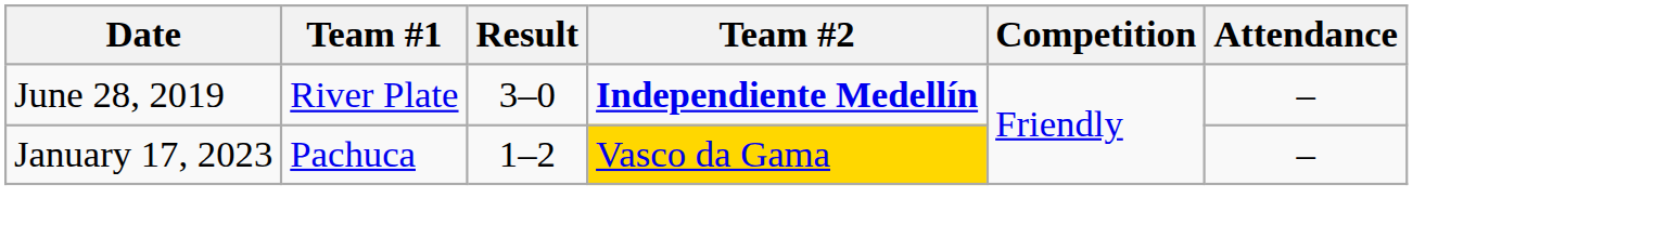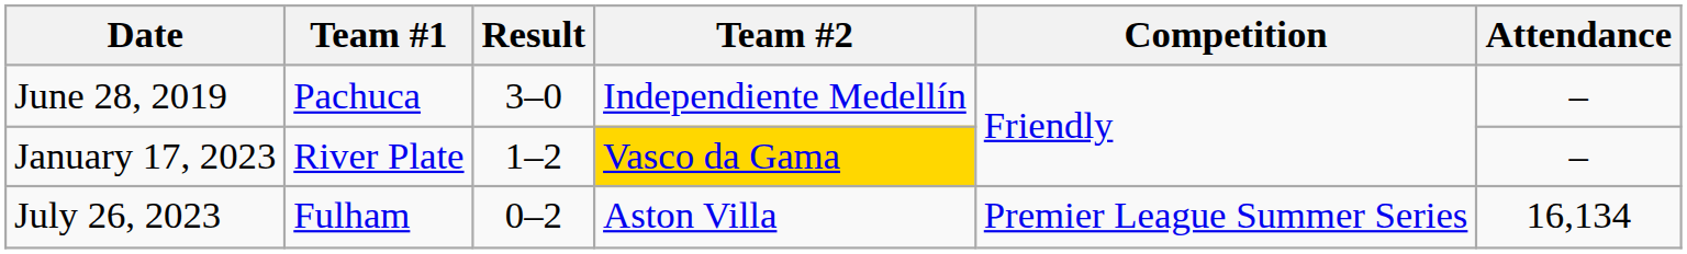June 28, 2019 | Team #1: River Plate -> Pachuca
June 28, 2019 | Team #2: bold -> normal
January 17, 2023 | Team #1: Pachuca -> River Plate
+ row: July 26, 2023 | Fulham | 0–2 | Aston Villa | Premier League Summer Series | 16,134
